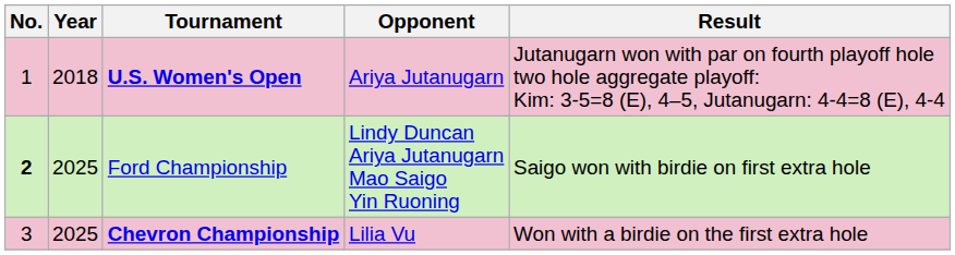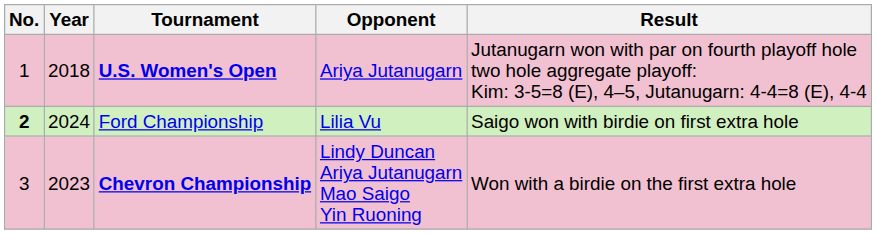Ford Championship | Year: 2025 -> 2024
Ford Championship | Opponent: Lindy Duncan Ariya Jutanugarn Mao Saigo Yin Ruoning -> Lilia Vu
Chevron Championship | Year: 2025 -> 2023
Chevron Championship | Opponent: Lilia Vu -> Lindy Duncan Ariya Jutanugarn Mao Saigo Yin Ruoning
